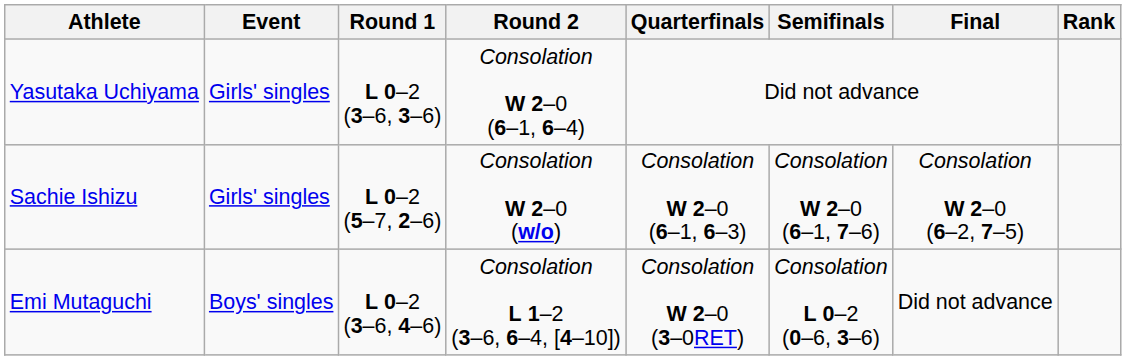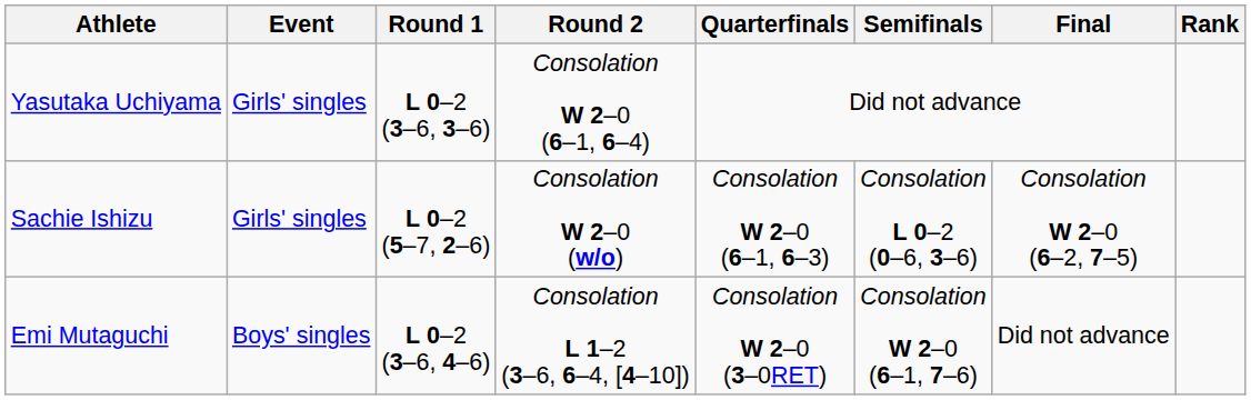Sachie Ishizu | Semifinals: Consolation W 2–0 (6–1, 7–6) -> Consolation L 0–2 (0–6, 3–6)
Emi Mutaguchi | Semifinals: Consolation L 0–2 (0–6, 3–6) -> Consolation W 2–0 (6–1, 7–6)
